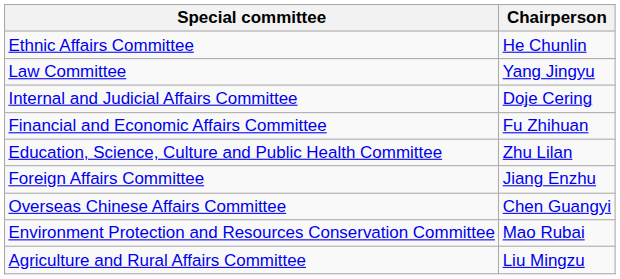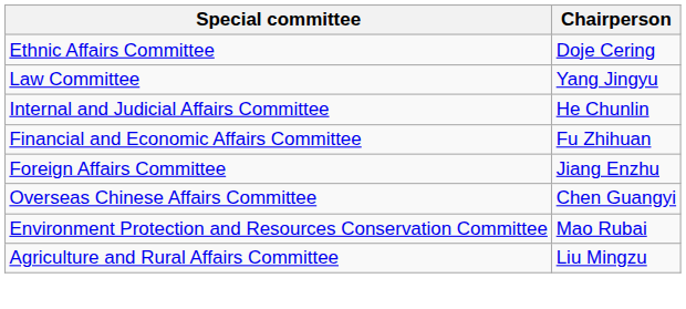Ethnic Affairs Committee | Chairperson: He Chunlin -> Doje Cering
Internal and Judicial Affairs Committee | Chairperson: Doje Cering -> He Chunlin
- row: Education, Science, Culture and Public Health Committee | Zhu Lilan
